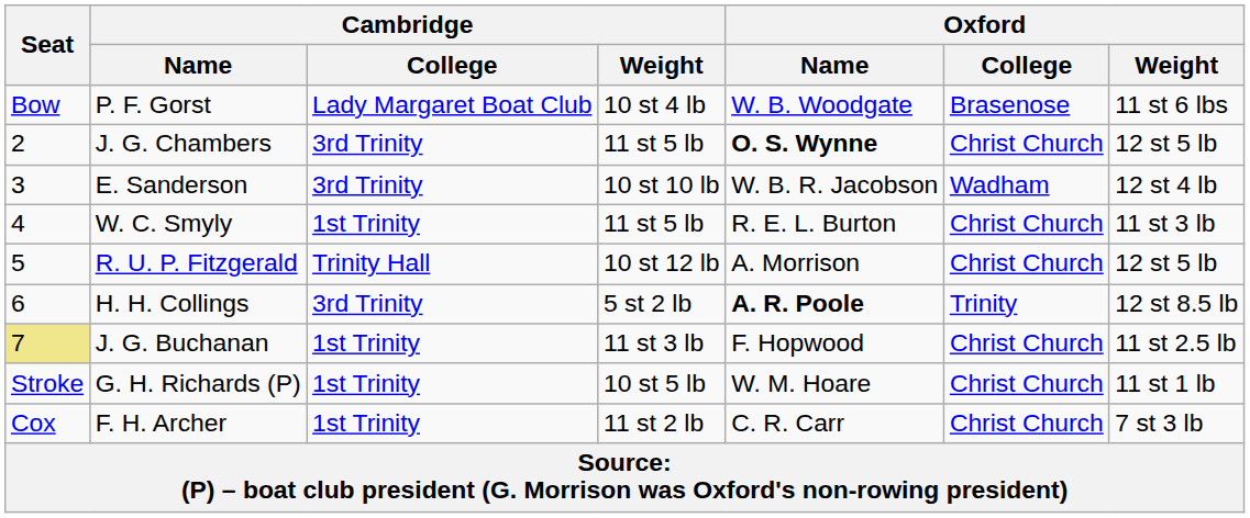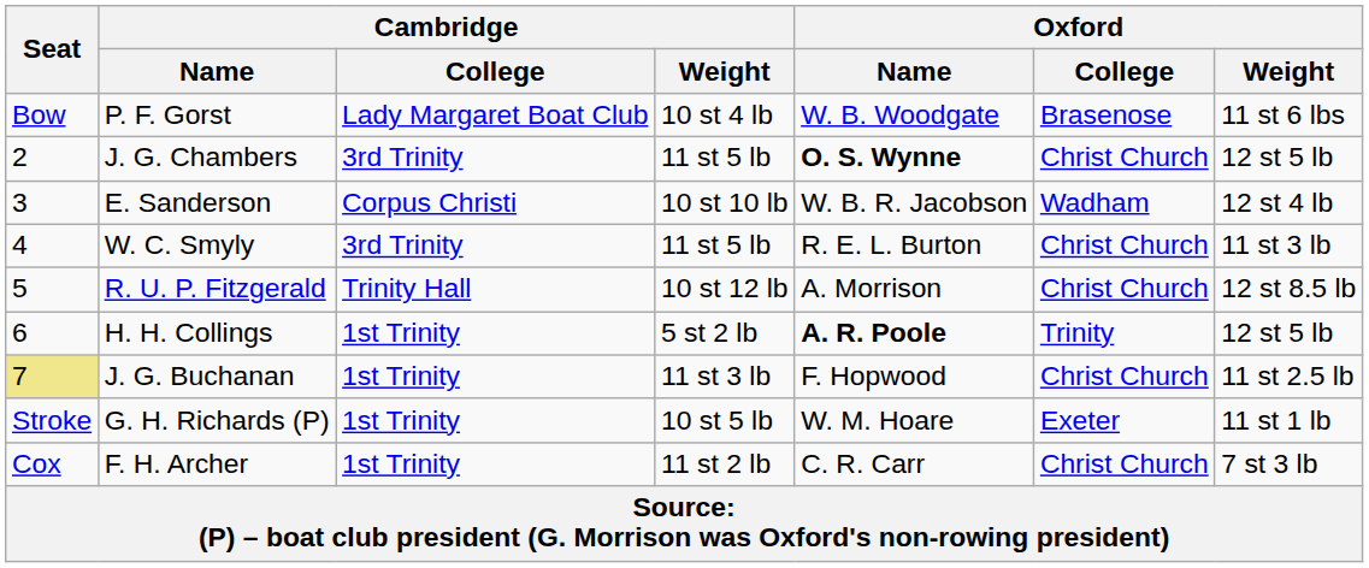E. Sanderson | Cambridge / College: 3rd Trinity -> Corpus Christi
W. C. Smyly | Cambridge / College: 1st Trinity -> 3rd Trinity
R. U. P. Fitzgerald | Oxford / Weight: 12 st 5 lb -> 12 st 8.5 lb
H. H. Collings | Cambridge / College: 3rd Trinity -> 1st Trinity
H. H. Collings | Oxford / Weight: 12 st 8.5 lb -> 12 st 5 lb
G. H. Richards (P) | Oxford / College: Christ Church -> Exeter
